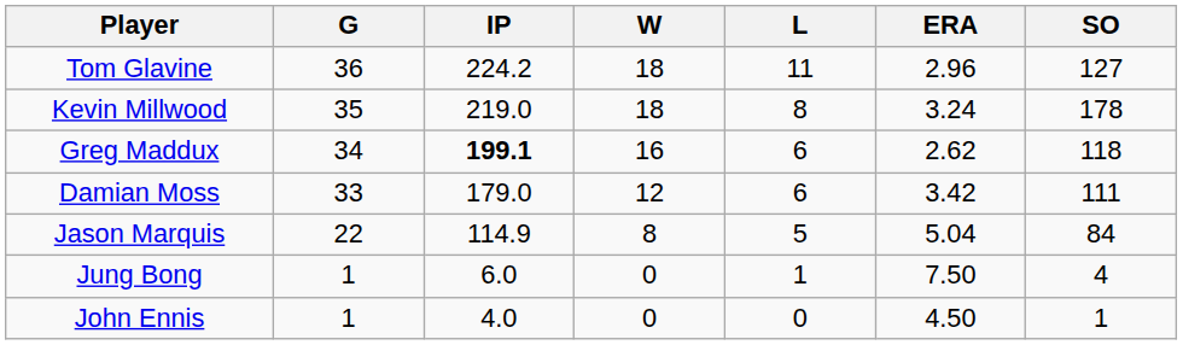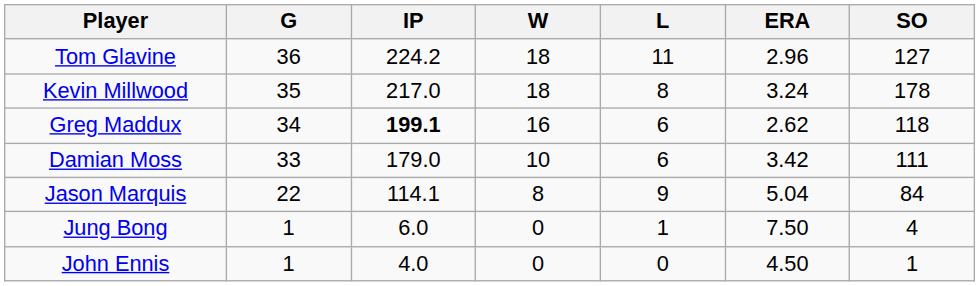Kevin Millwood | IP: 219.0 -> 217.0
Damian Moss | W: 12 -> 10
Jason Marquis | IP: 114.9 -> 114.1
Jason Marquis | L: 5 -> 9
